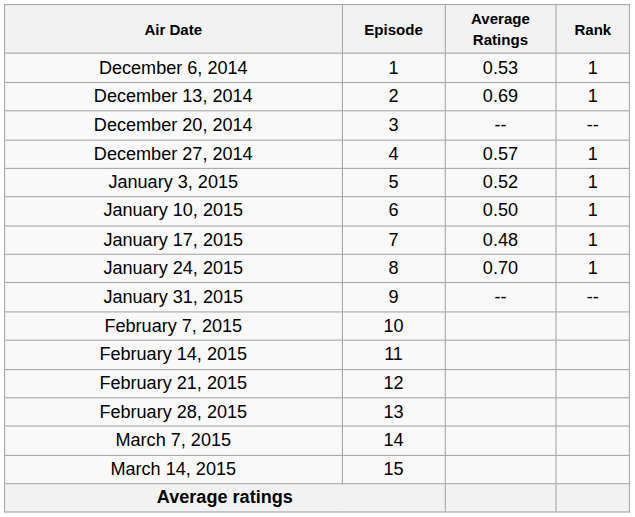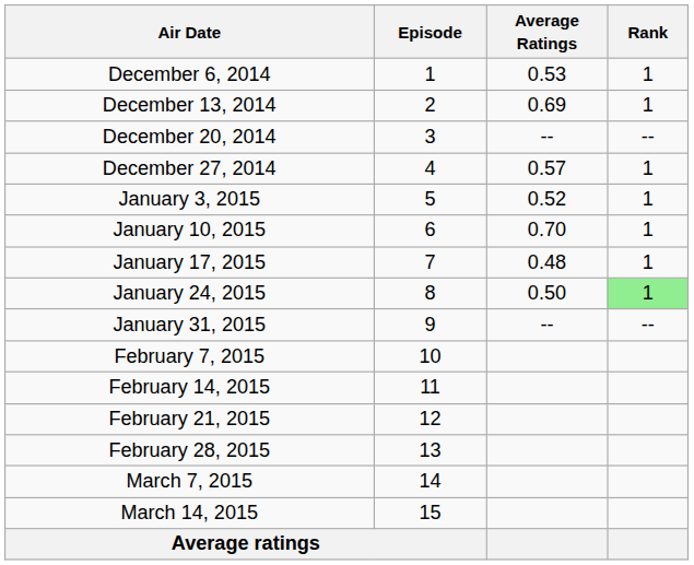January 10, 2015 | Average Ratings: 0.50 -> 0.70
January 24, 2015 | Average Ratings: 0.70 -> 0.50
January 24, 2015 | Rank: no background -> lightgreen background
